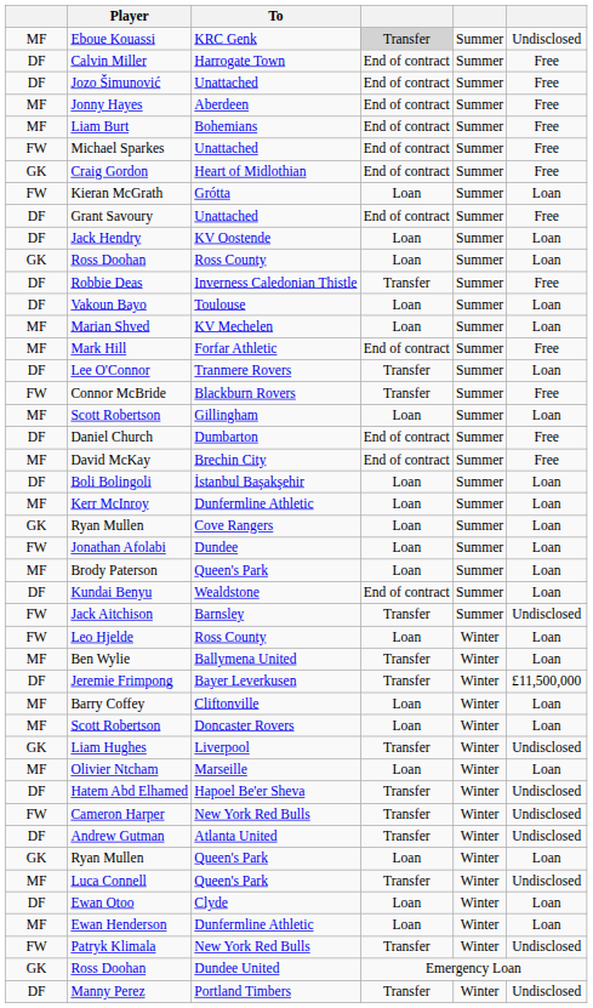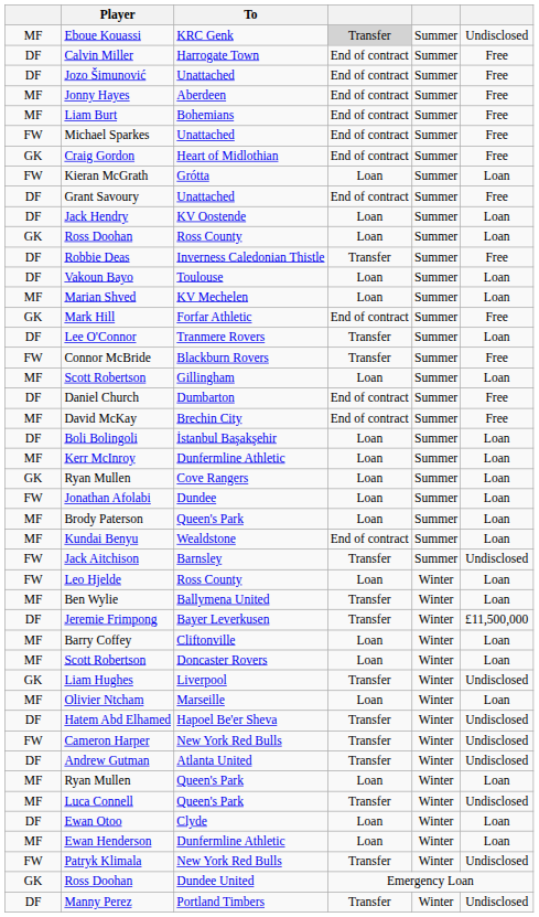Mark Hill | column 1: MF -> GK
Kundai Benyu | column 1: DF -> MF
Ryan Mullen / Queen's Park | column 1: GK -> MF
